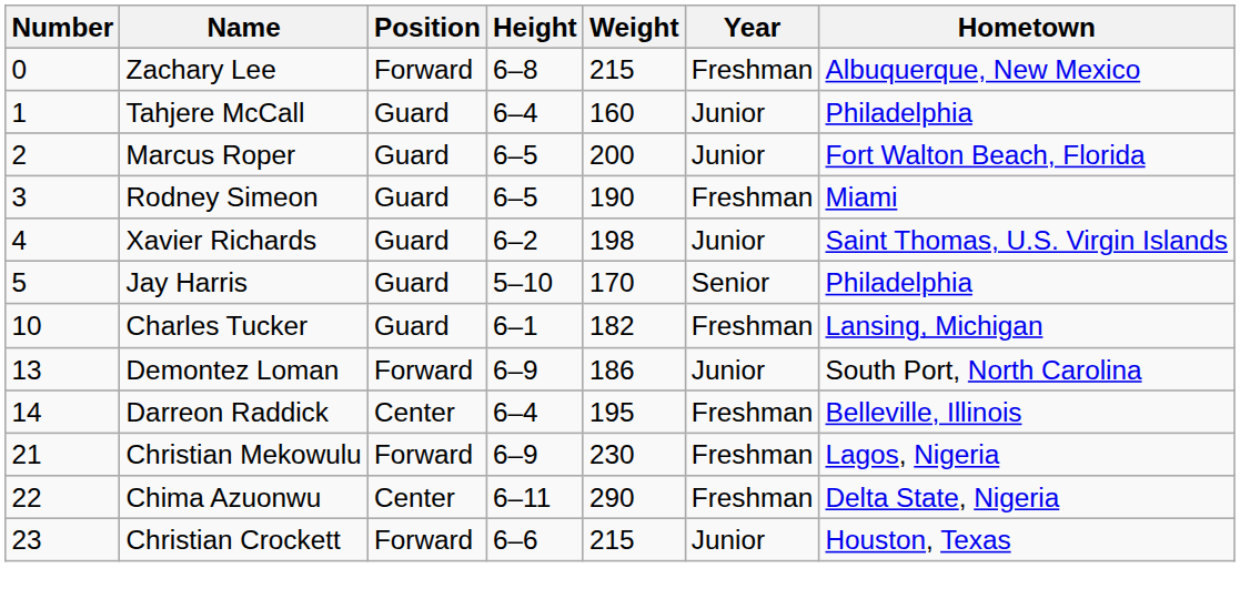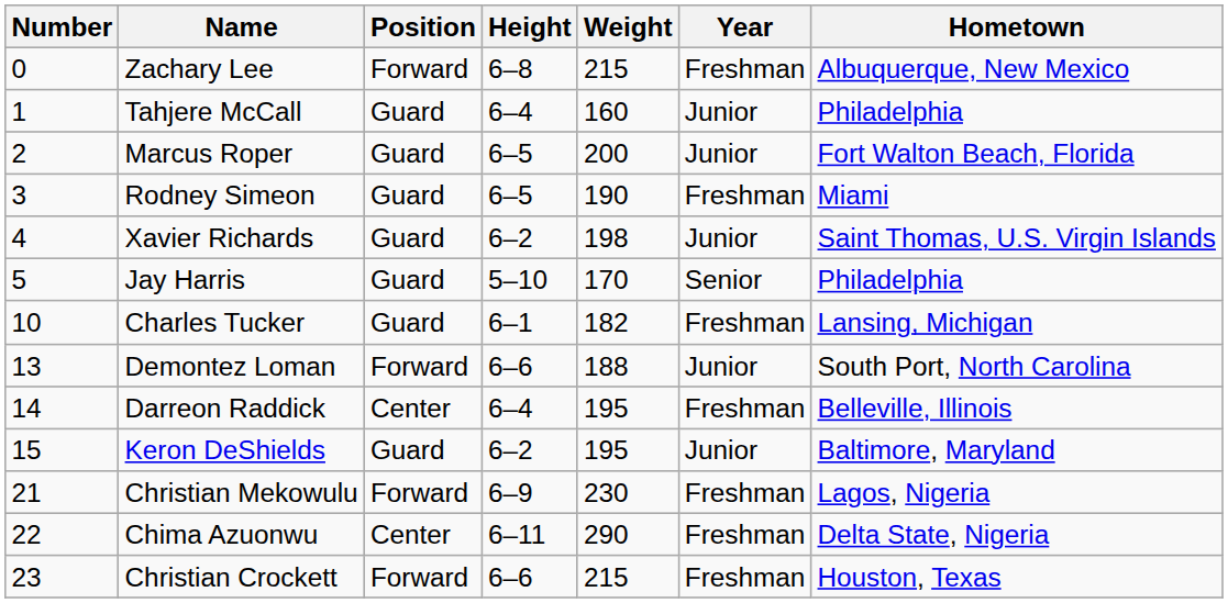Demontez Loman | Height: 6–9 -> 6–6
Demontez Loman | Weight: 186 -> 188
+ row: 15 | Keron DeShields | Guard | 6–2 | 195 | Junior | Baltimore, Maryland
Christian Crockett | Year: Junior -> Freshman
